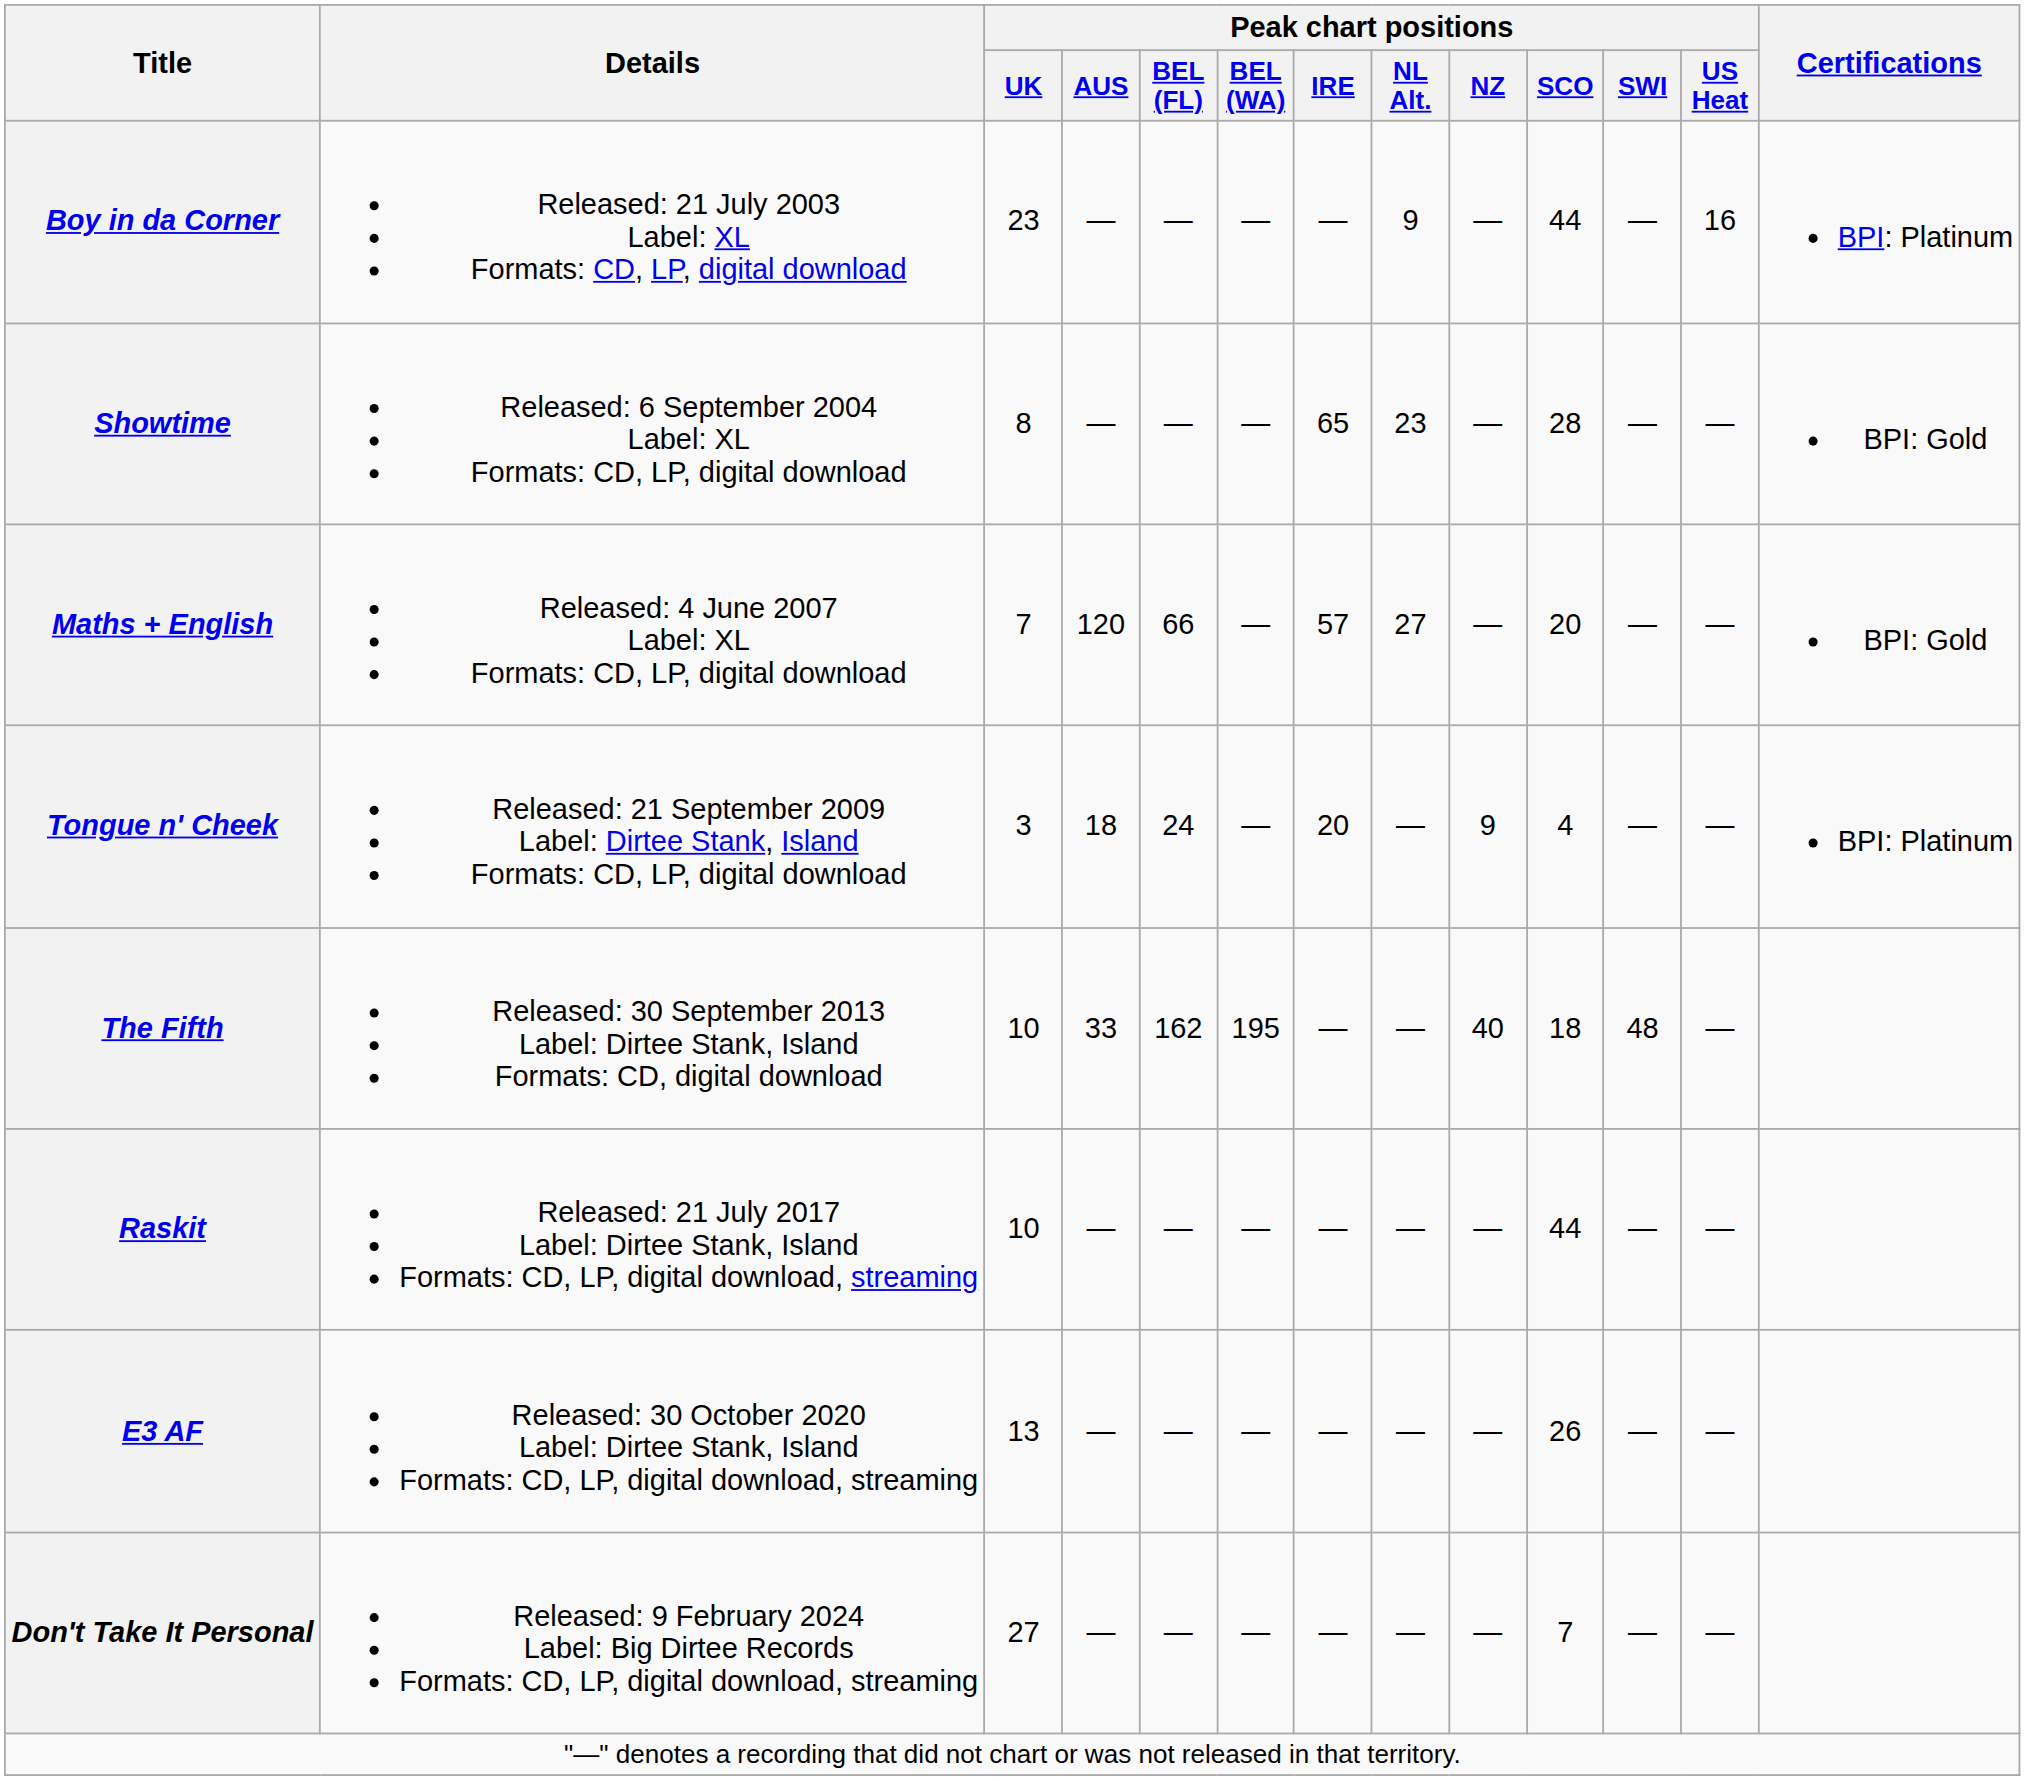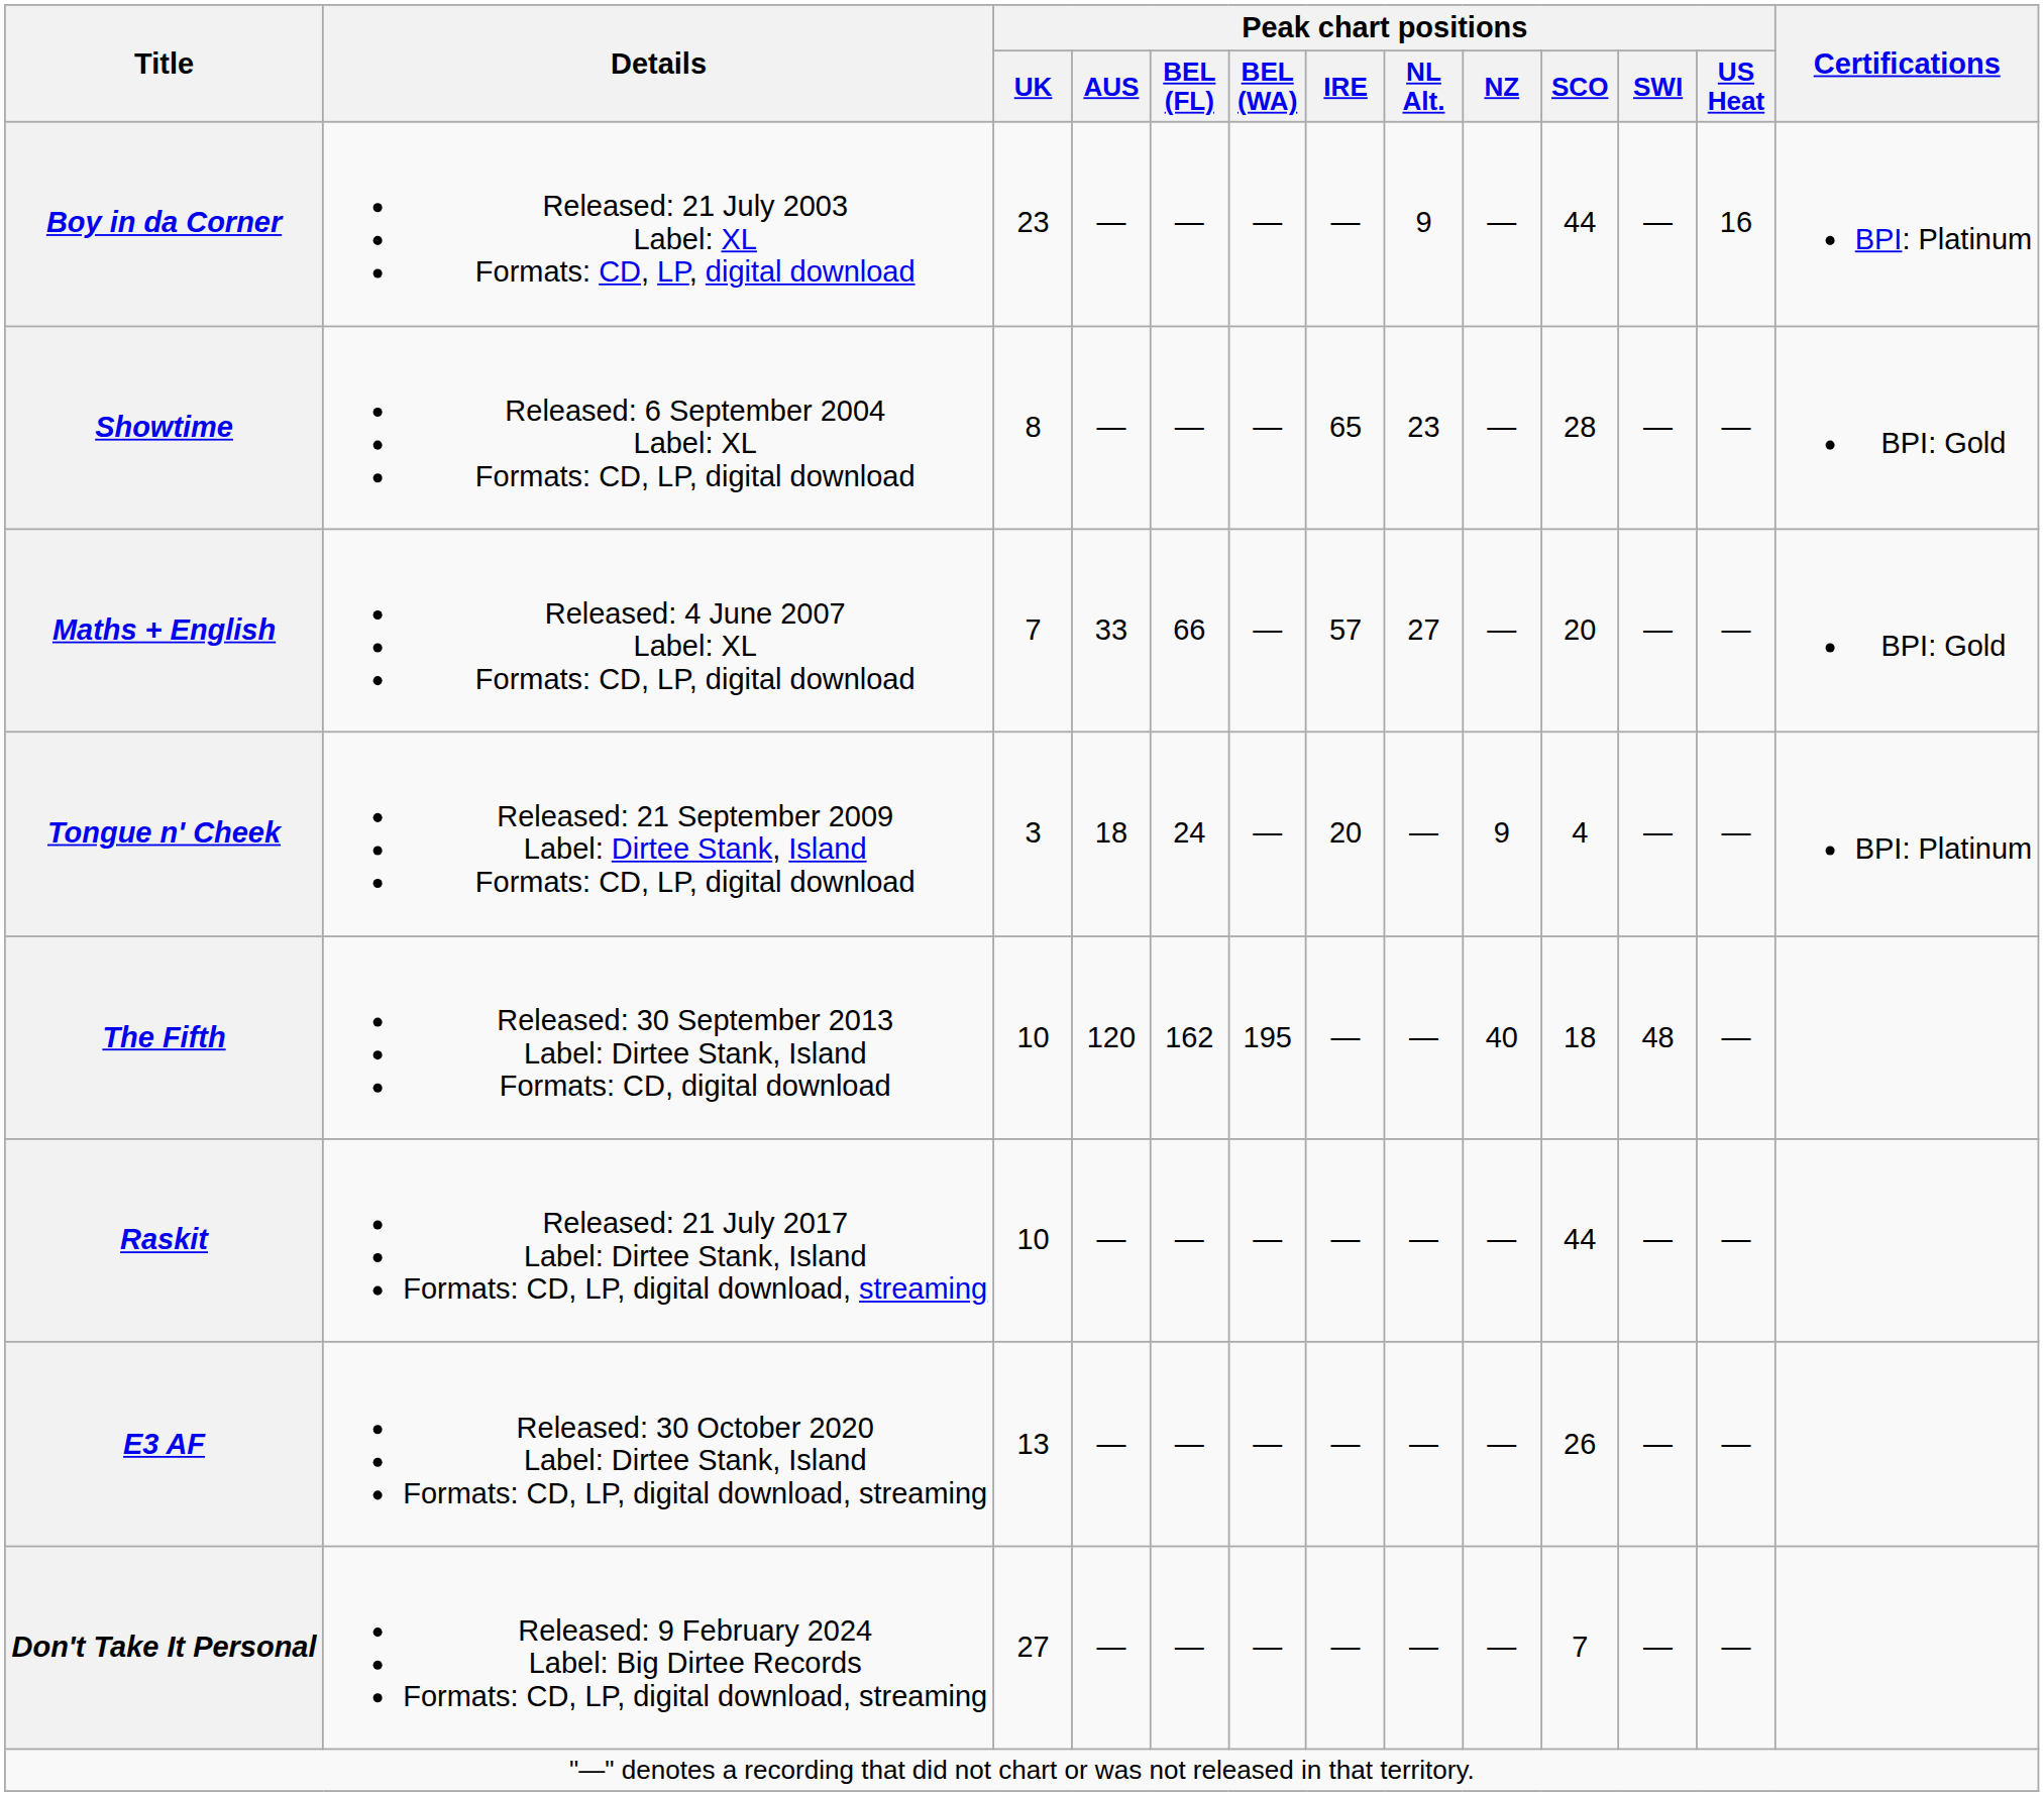Maths + English | Peak chart positions / AUS: 120 -> 33
The Fifth | Peak chart positions / AUS: 33 -> 120
